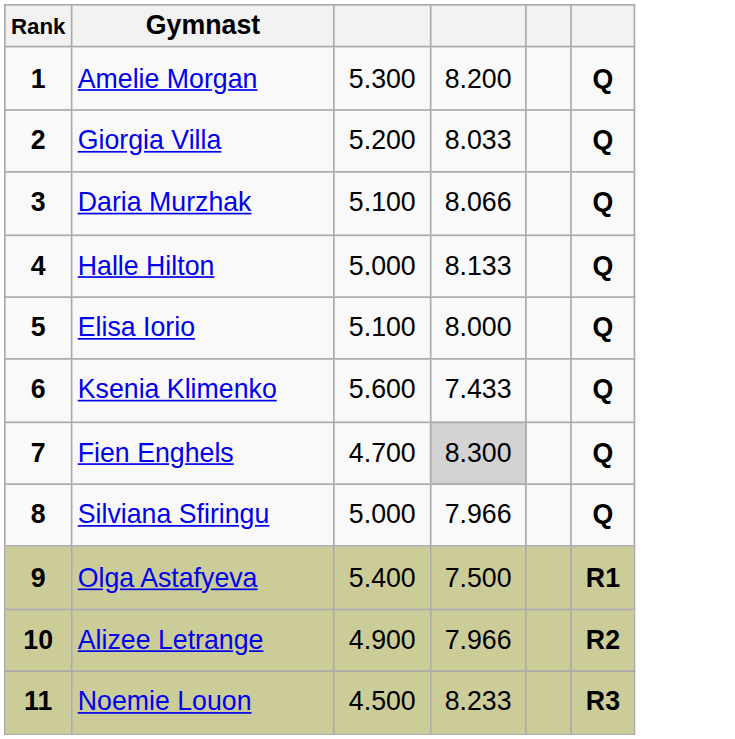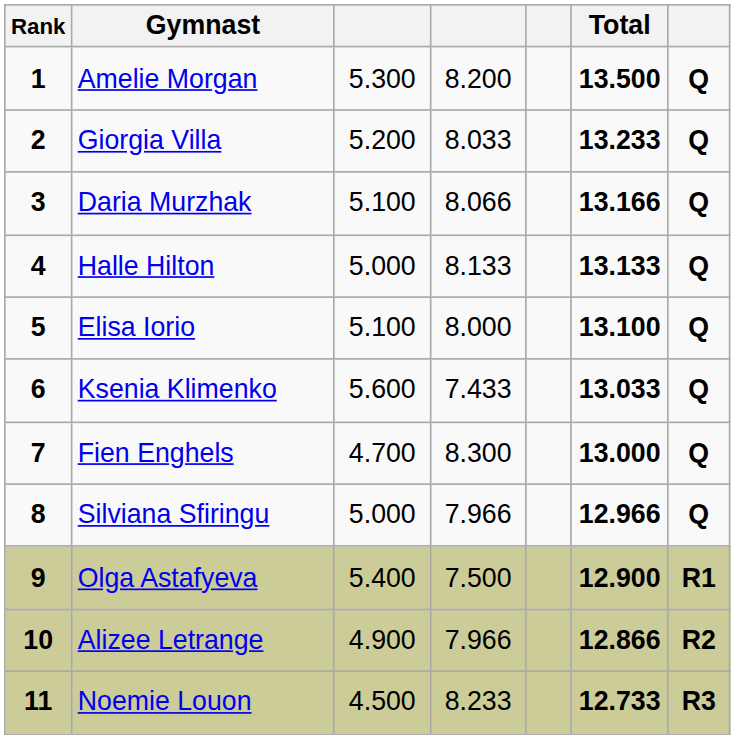+ column: Total | 13.500 | 13.233 | 13.166 | 13.133 | 13.100 | 13.033 | 13.000 | 12.966 | 12.900 | 12.866 | 12.733
Fien Enghels | column 4: lightgrey background -> no background
